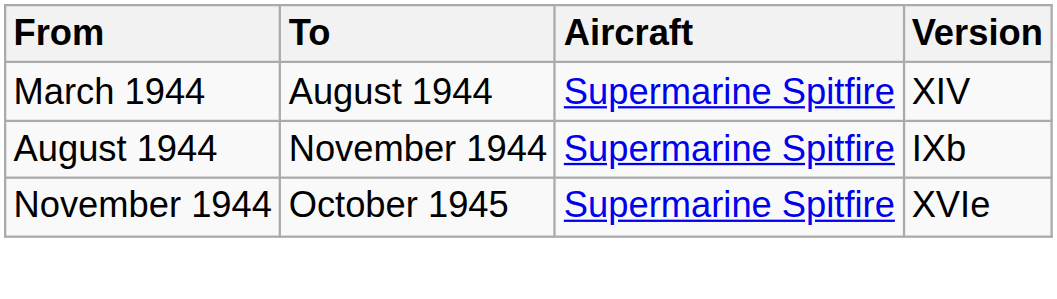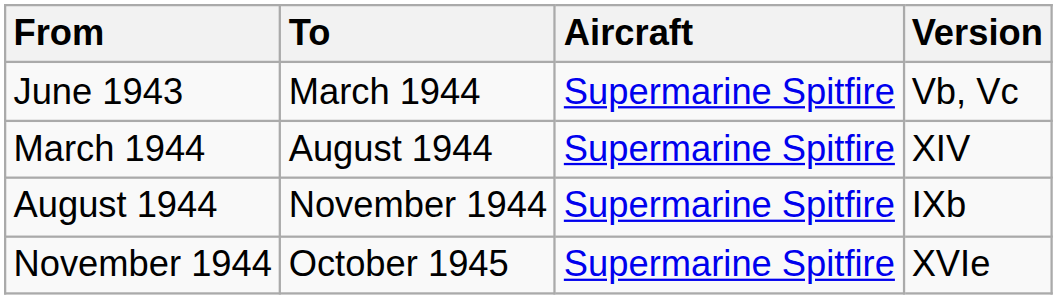+ row: June 1943 | March 1944 | Supermarine Spitfire | Vb, Vc
